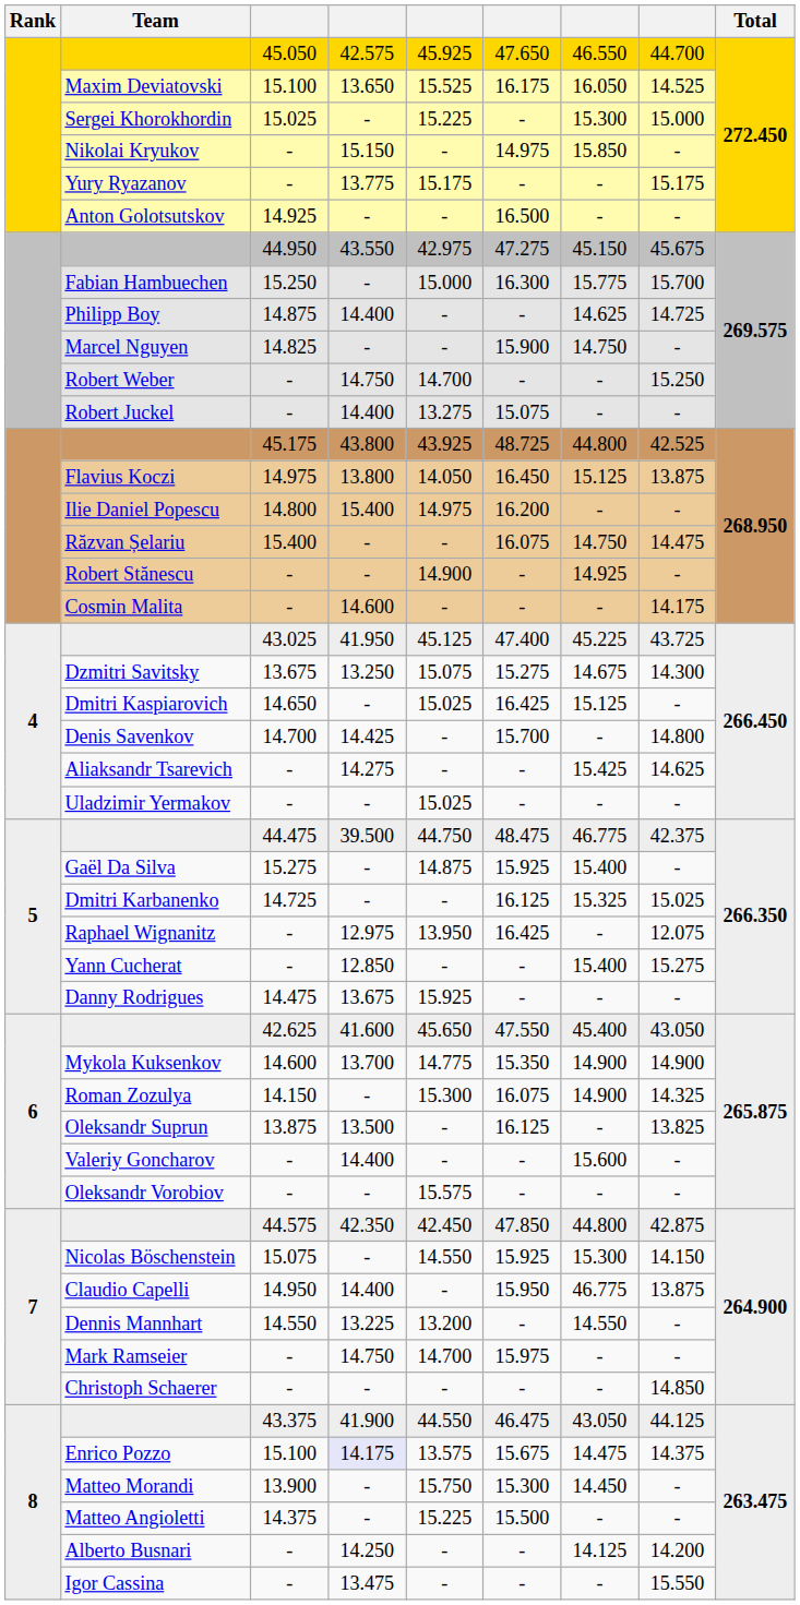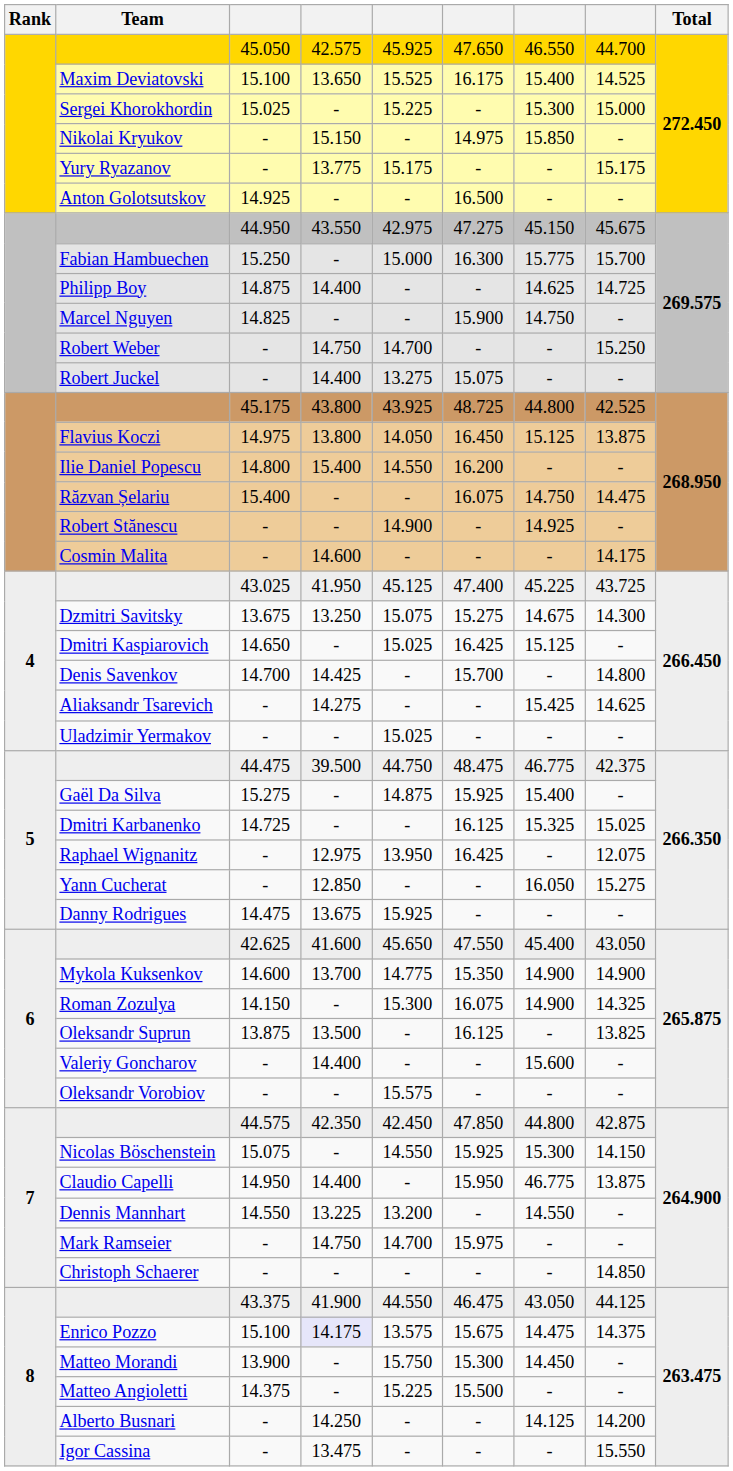Maxim Deviatovski | column 7: 16.050 -> 15.400
Ilie Daniel Popescu | column 5: 14.975 -> 14.550
Yann Cucherat | column 7: 15.400 -> 16.050
